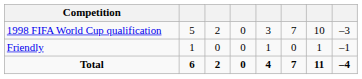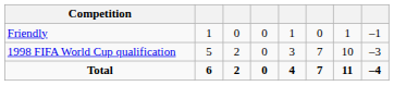rows swapped: Friendly <-> 1998 FIFA World Cup qualification
